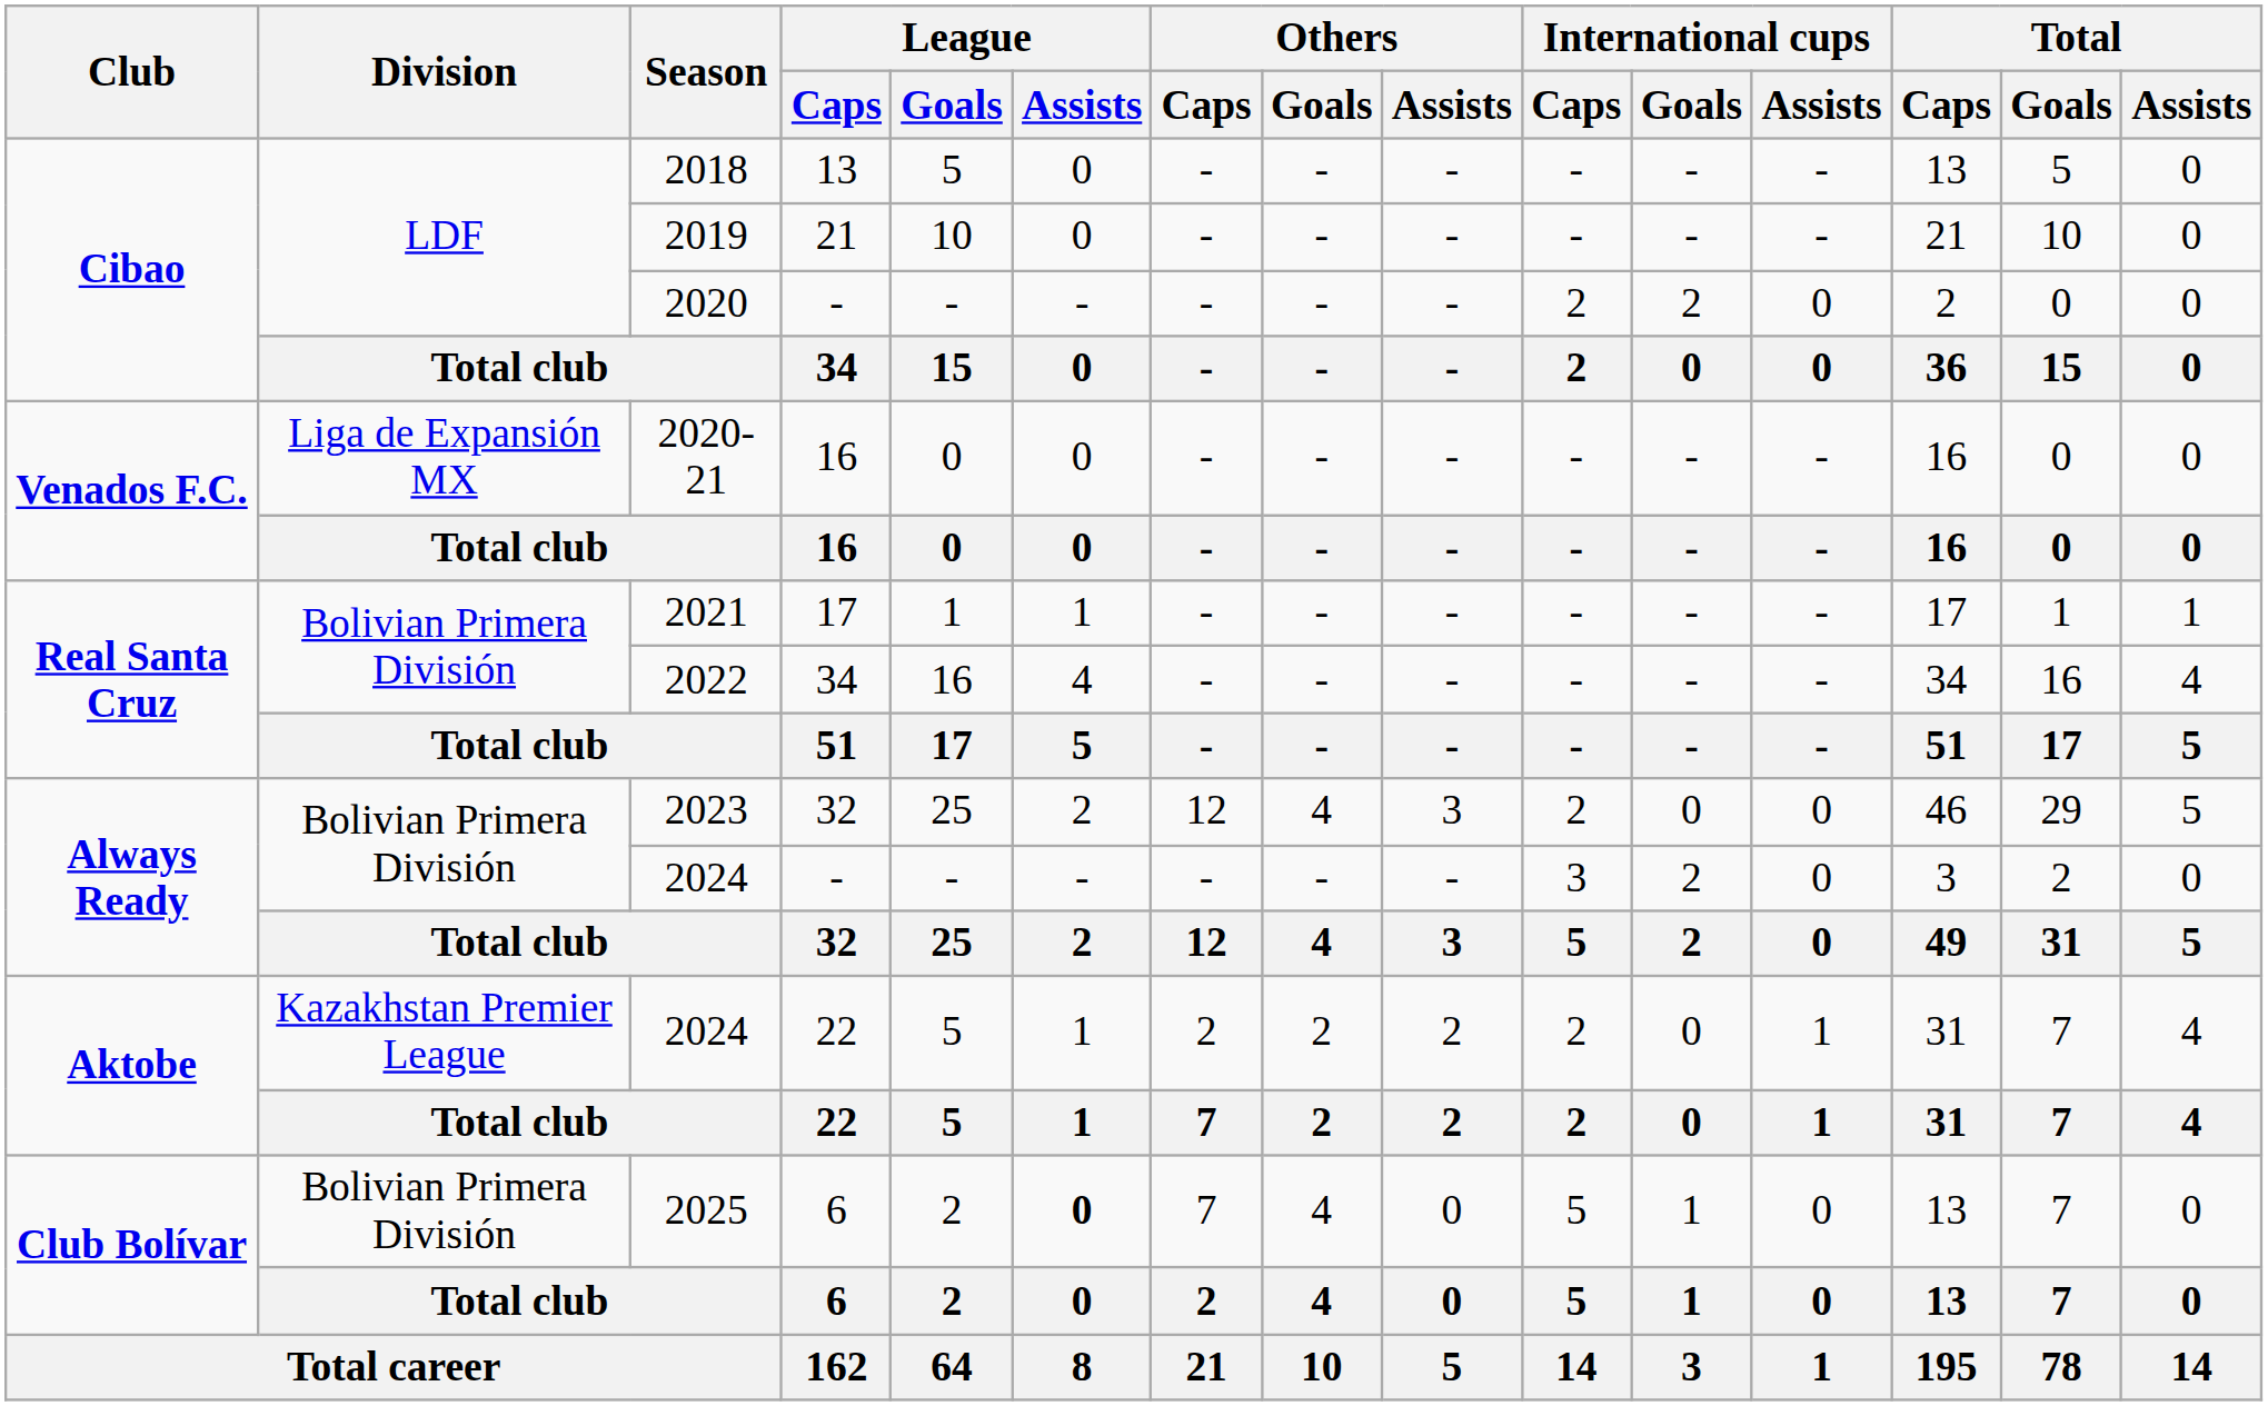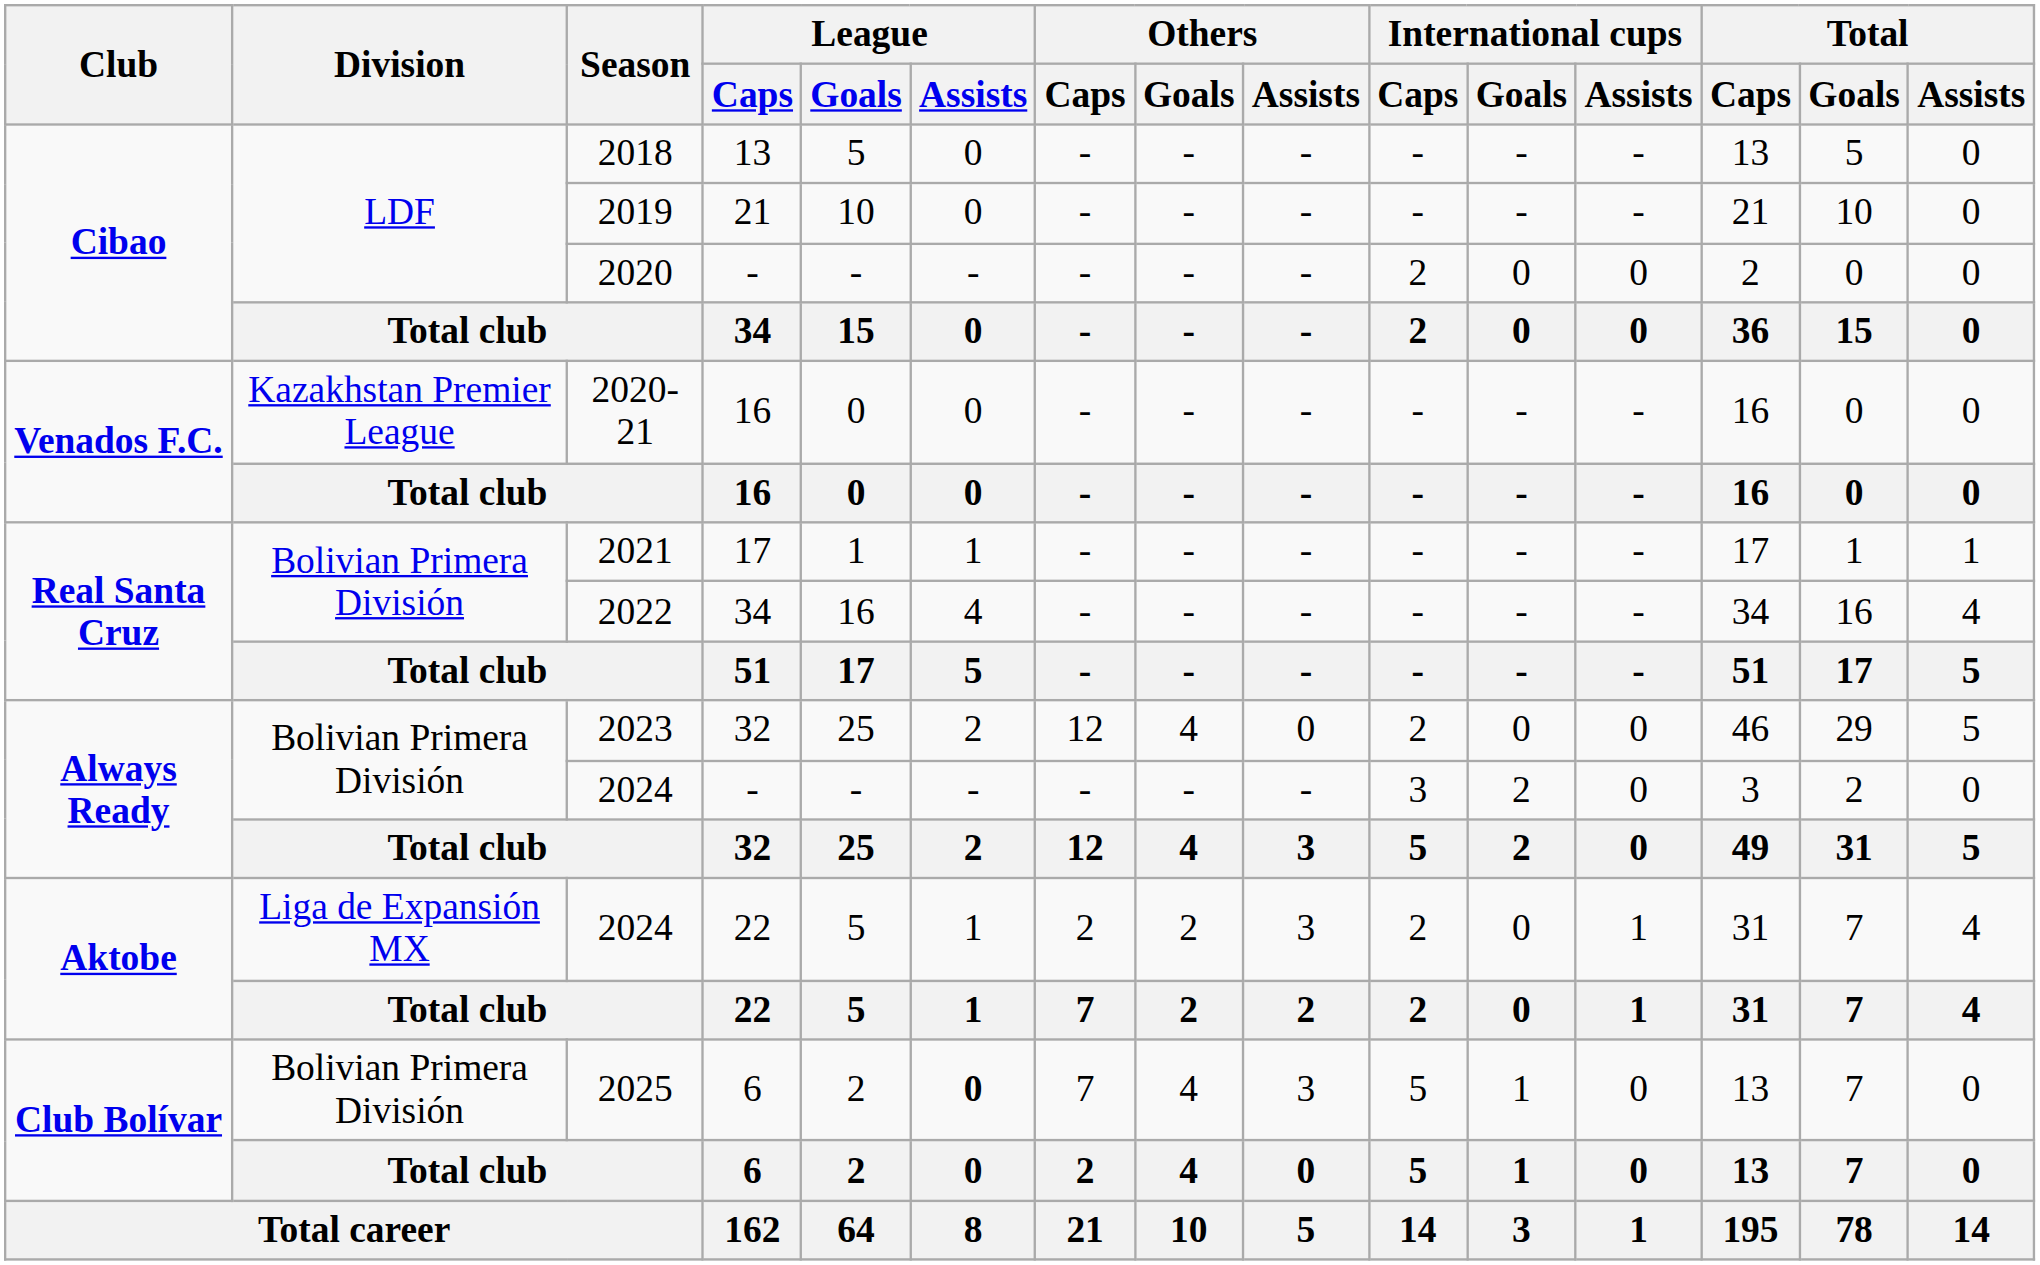2020 | International cups / Goals: 2 -> 0
2020-21 | Division: Liga de Expansión MX -> Kazakhstan Premier League
2023 | Others / Assists: 3 -> 0
2024 / 22 | Division: Kazakhstan Premier League -> Liga de Expansión MX
2024 / 22 | Others / Assists: 2 -> 3
2025 | Others / Assists: 0 -> 3
